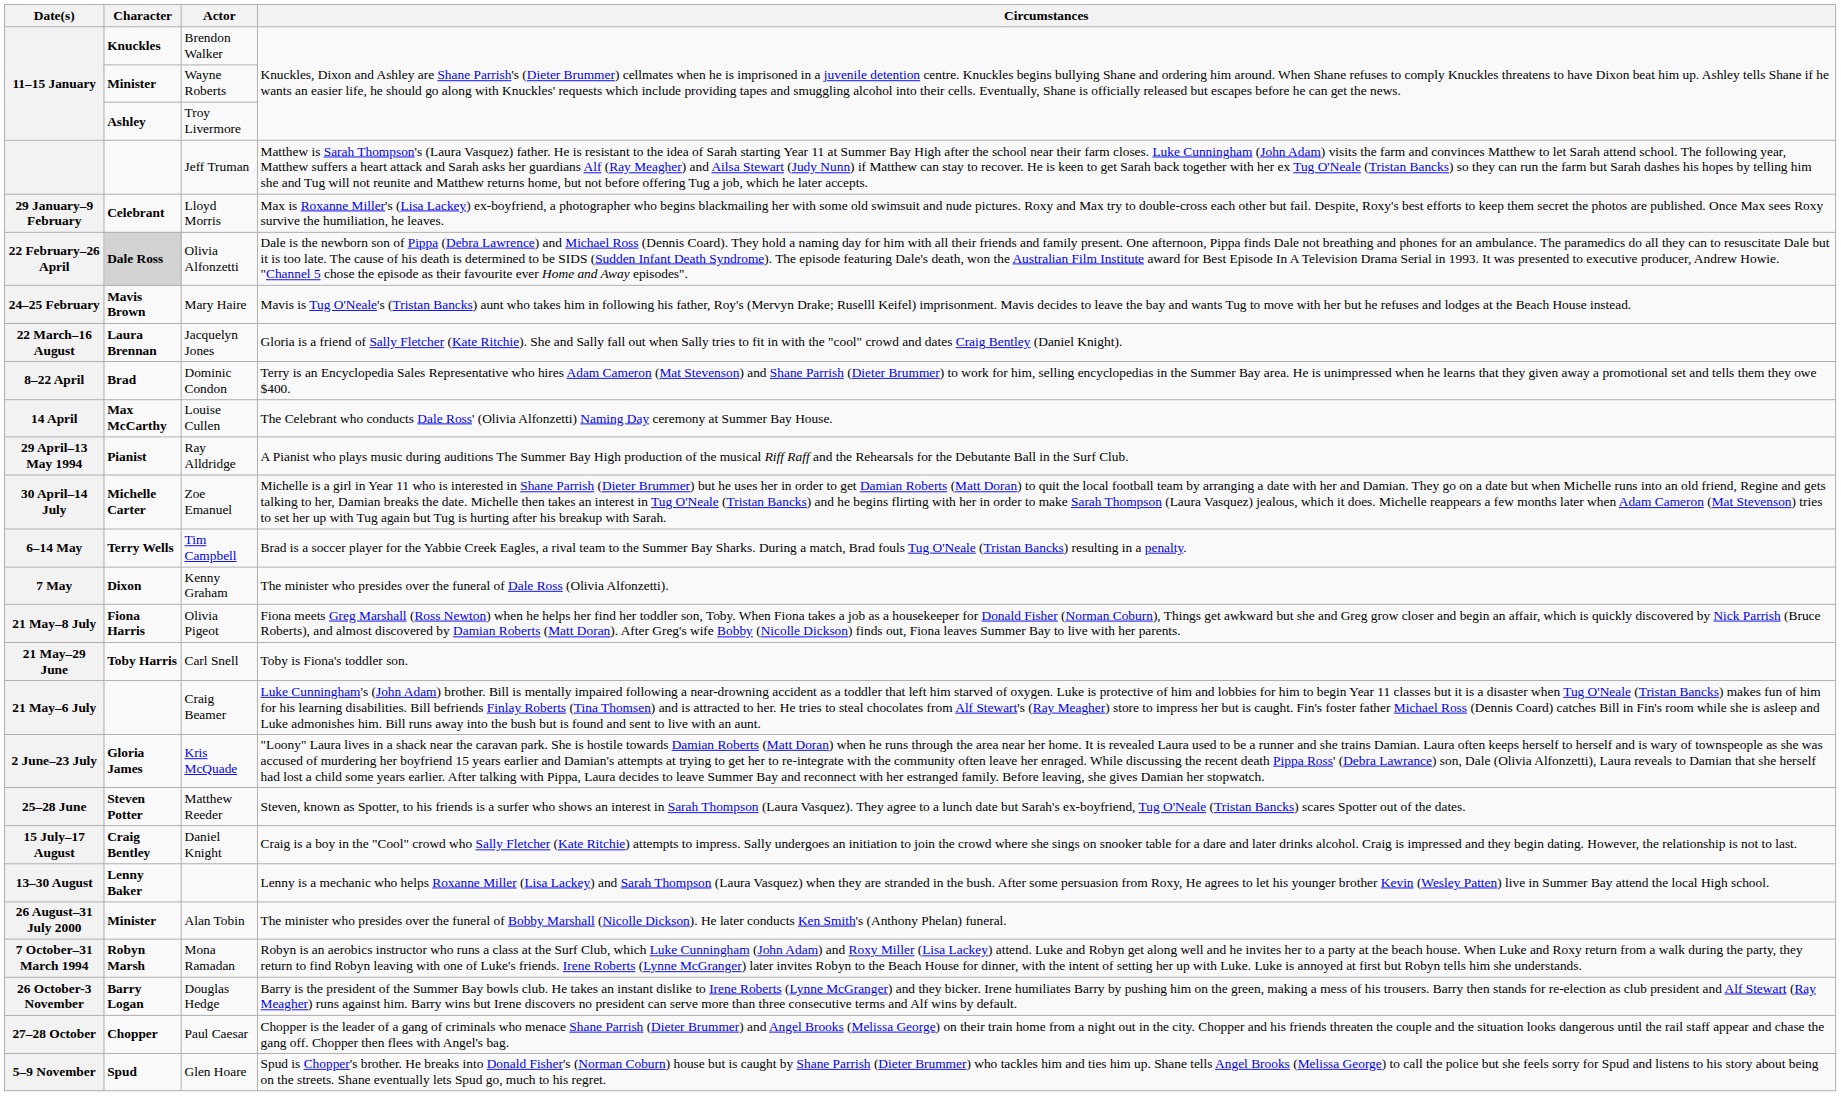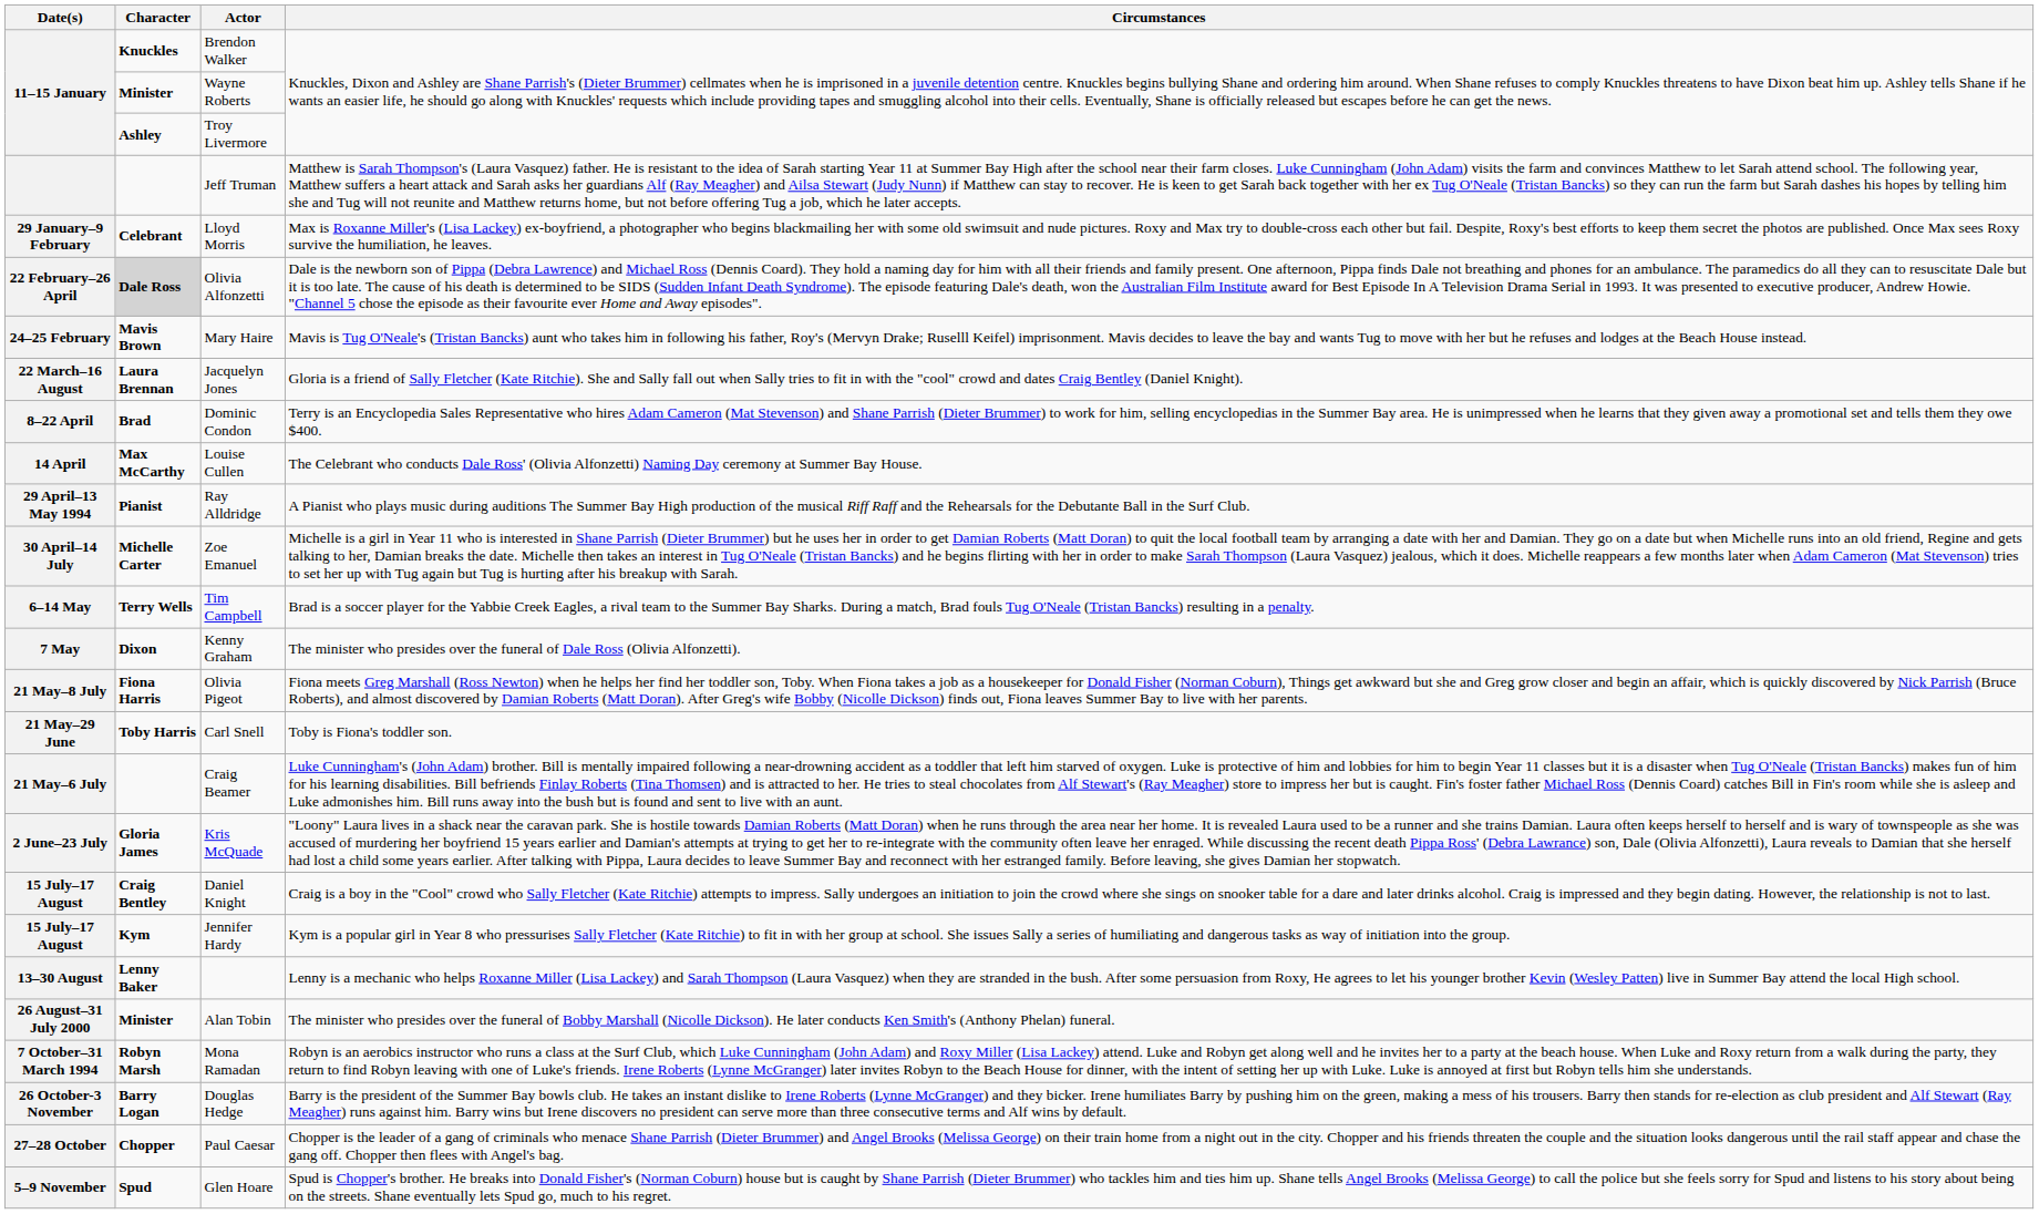- row: 25–28 June | Steven Potter | Matthew Reeder | Steven, known as Spotter, to his friends is a surfer who shows an interest in Sarah Thompson (Laura Vasquez). They agree to a lunch date but Sarah's ex-boyfriend, Tug O'Neale (Tristan Bancks) scares Spotter out of the dates.
+ row: 15 July–17 August | Kym | Jennifer Hardy | Kym is a popular girl in Year 8 who pressurises Sally Fletcher (Kate Ritchie) to fit in with her group at school. She issues Sally a series of humiliating and dangerous tasks as way of initiation into the group.
